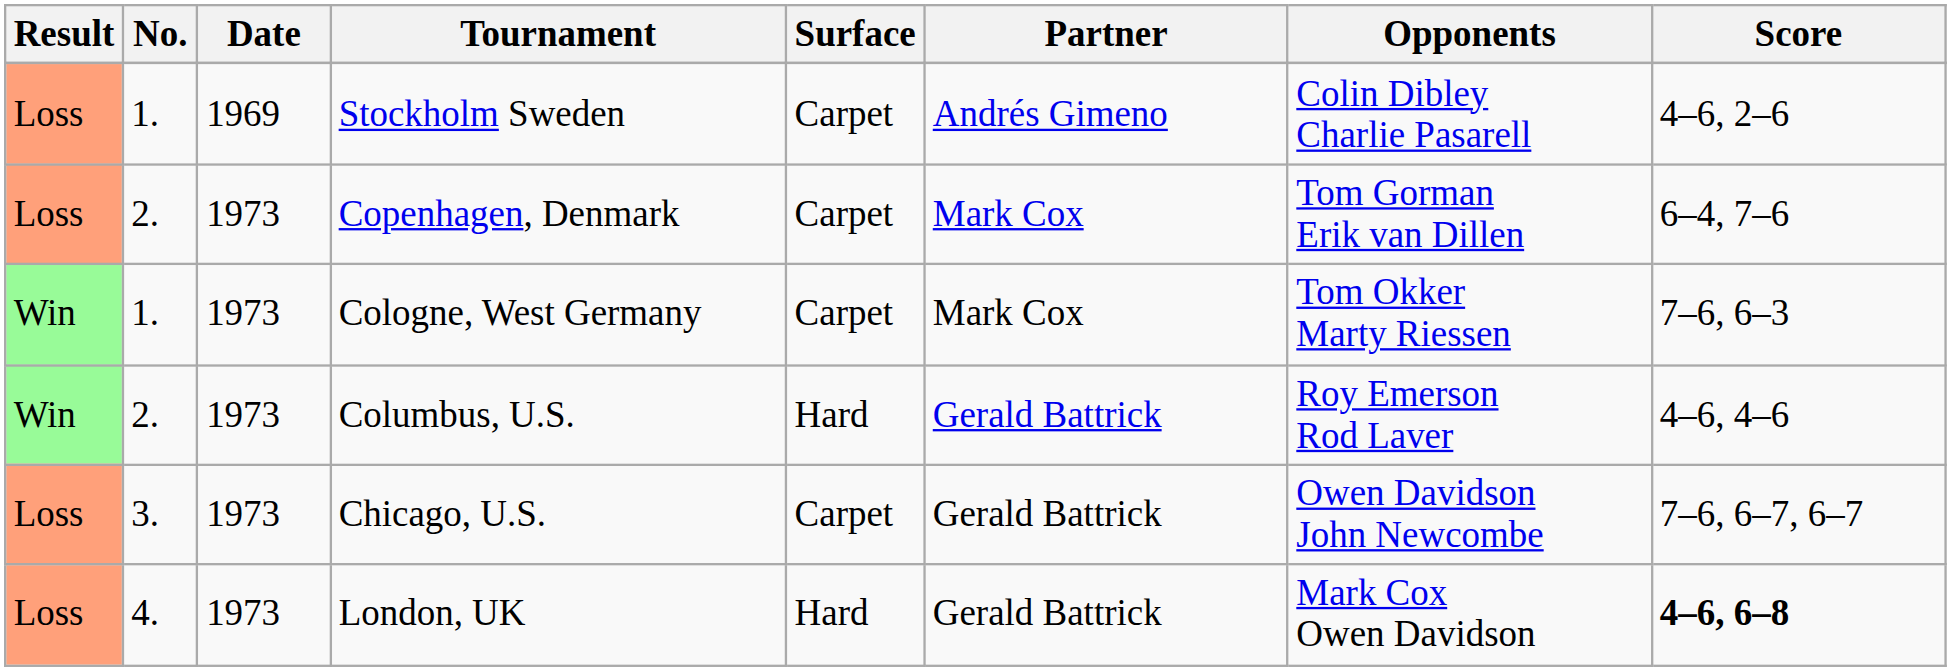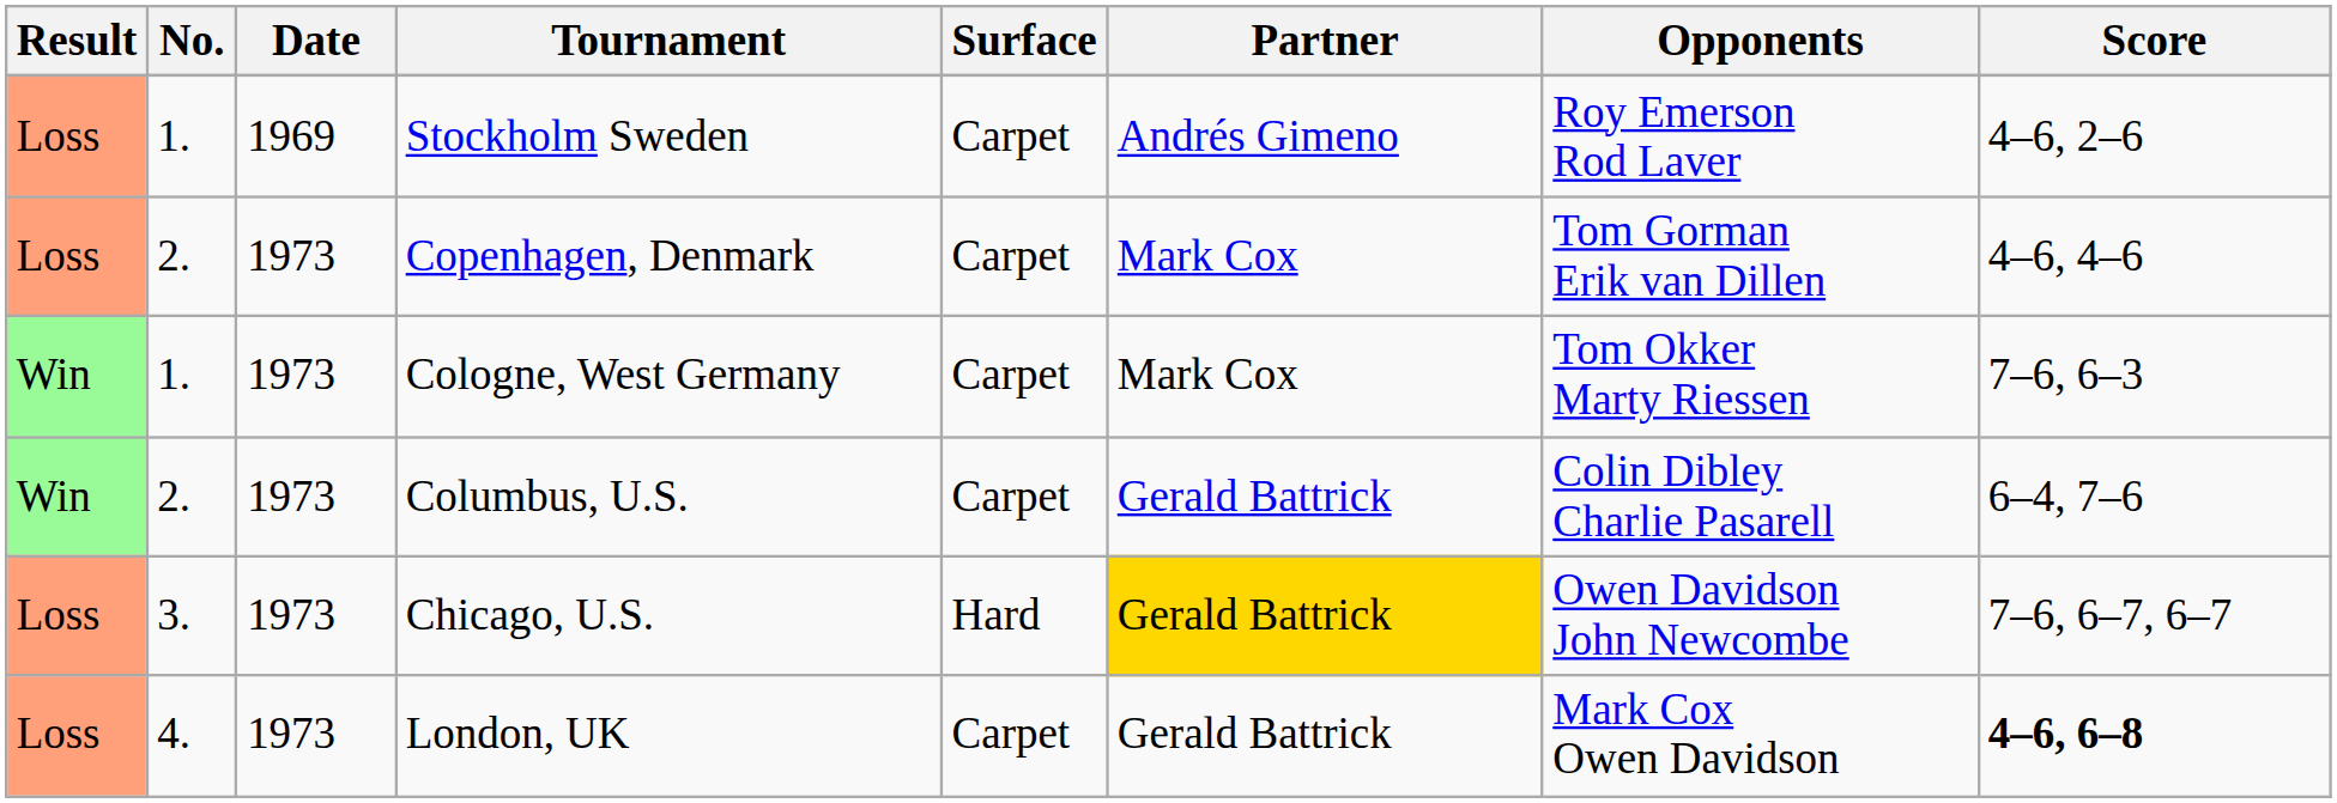Stockholm Sweden | Opponents: Colin Dibley Charlie Pasarell -> Roy Emerson Rod Laver
Copenhagen, Denmark | Score: 6–4, 7–6 -> 4–6, 4–6
Columbus, U.S. | Surface: Hard -> Carpet
Columbus, U.S. | Opponents: Roy Emerson Rod Laver -> Colin Dibley Charlie Pasarell
Columbus, U.S. | Score: 4–6, 4–6 -> 6–4, 7–6
Chicago, U.S. | Surface: Carpet -> Hard
Chicago, U.S. | Partner: no background -> gold background
London, UK | Surface: Hard -> Carpet
